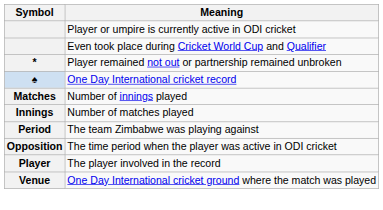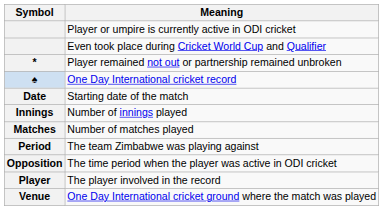+ row: Date | Starting date of the match
Number of innings played | Symbol: Matches -> Innings
Number of matches played | Symbol: Innings -> Matches
